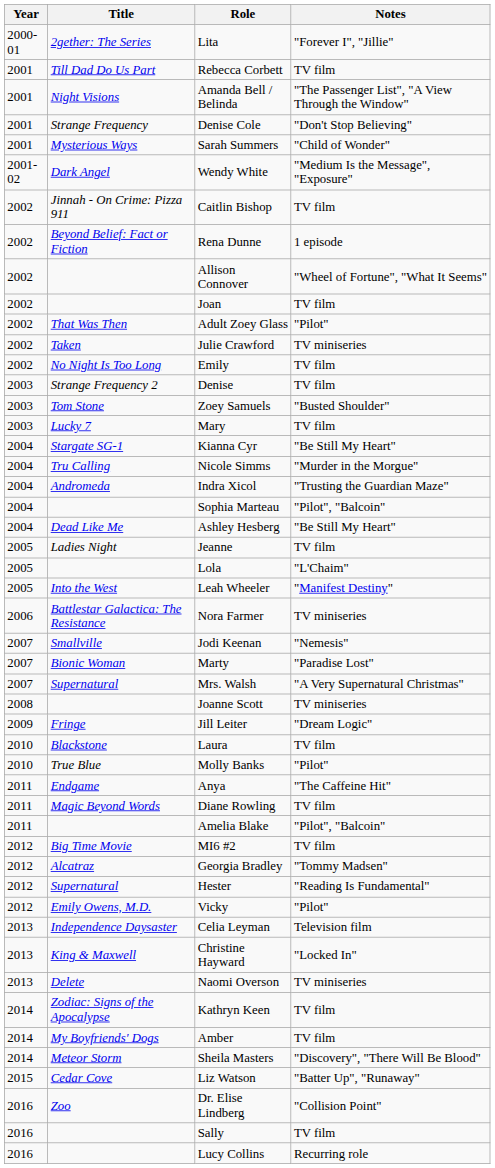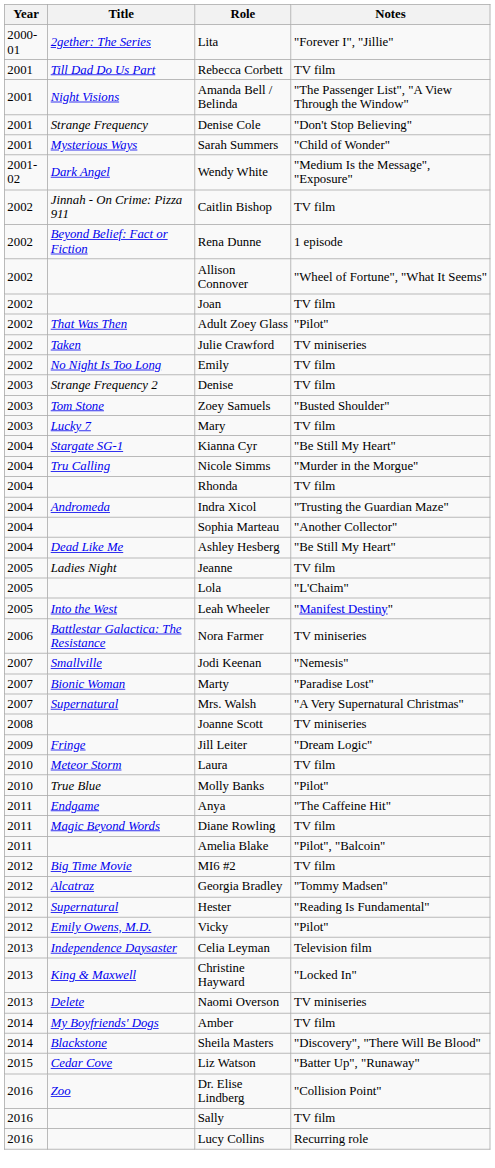+ row: 2004 | Rhonda | TV film
Sophia Marteau | Notes: "Pilot", "Balcoin" -> "Another Collector"
Laura | Title: Blackstone -> Meteor Storm
- row: 2014 | Zodiac: Signs of the Apocalypse | Kathryn Keen | TV film
Sheila Masters | Title: Meteor Storm -> Blackstone
